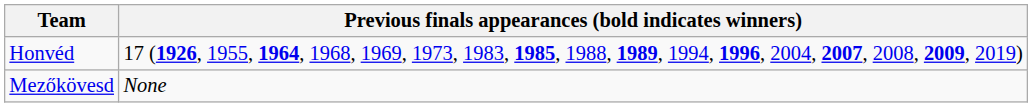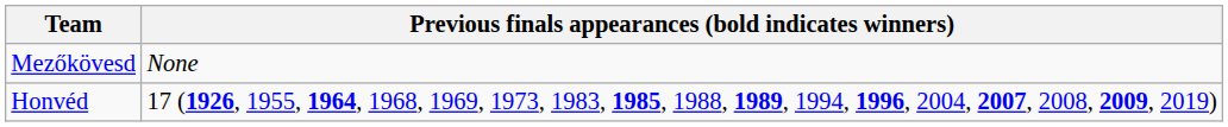rows swapped: Honvéd <-> Mezőkövesd
